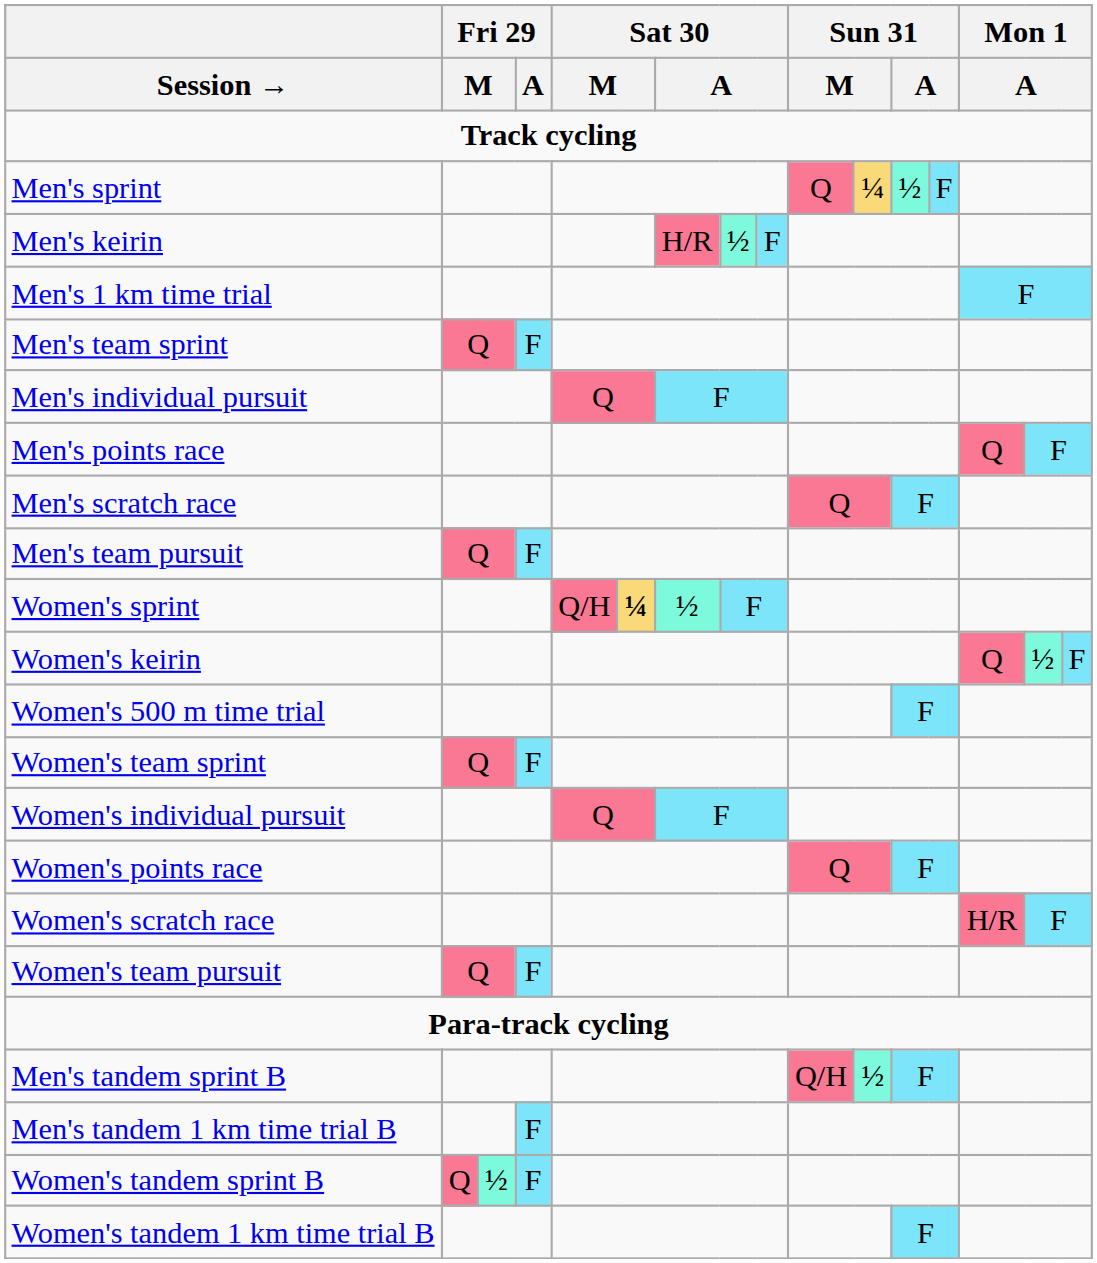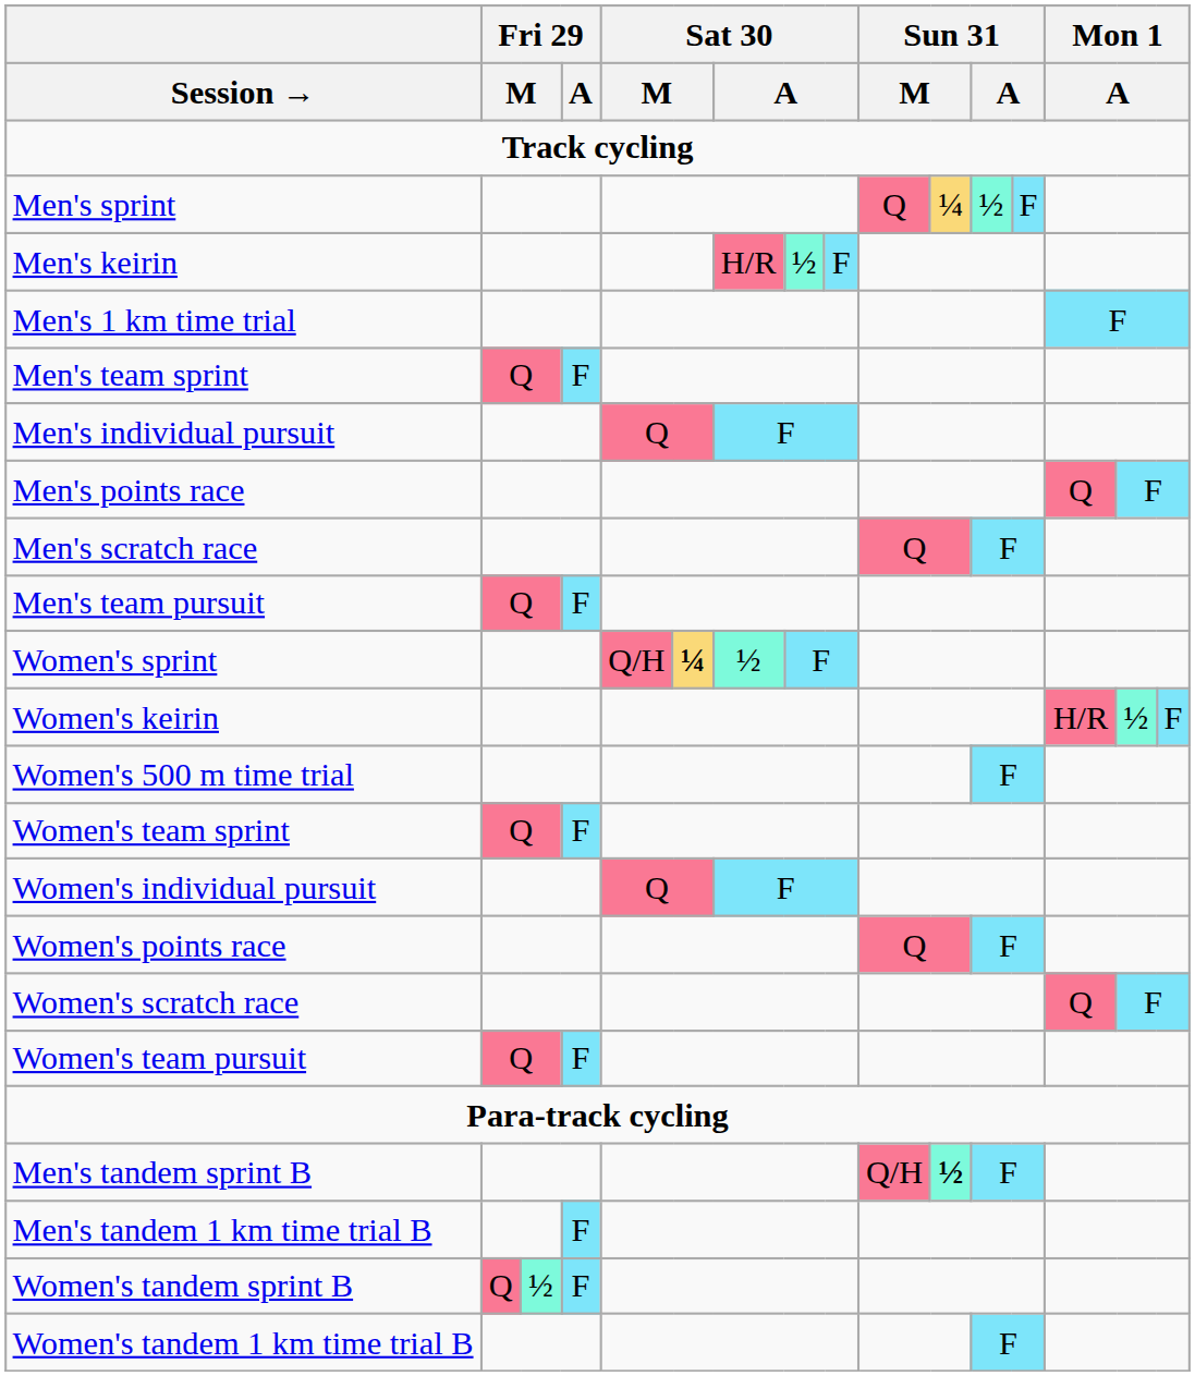Women's keirin | column 14: Q -> H/R
Women's scratch race | column 14: H/R -> Q
Men's tandem sprint B | column 11: normal -> bold
